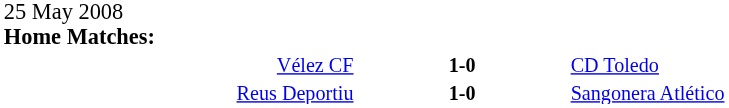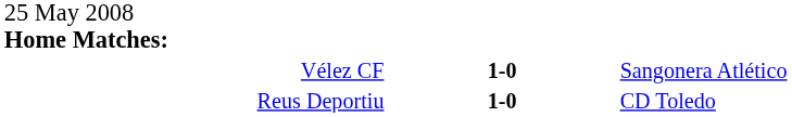Vélez CF | column 3: CD Toledo -> Sangonera Atlético
Reus Deportiu | column 3: Sangonera Atlético -> CD Toledo
